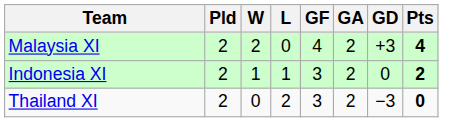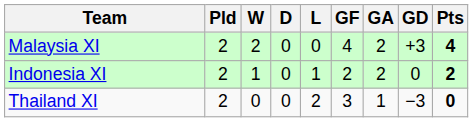+ column: D | 0 | 0 | 0
Indonesia XI | GF: 3 -> 2
Thailand XI | GA: 2 -> 1
